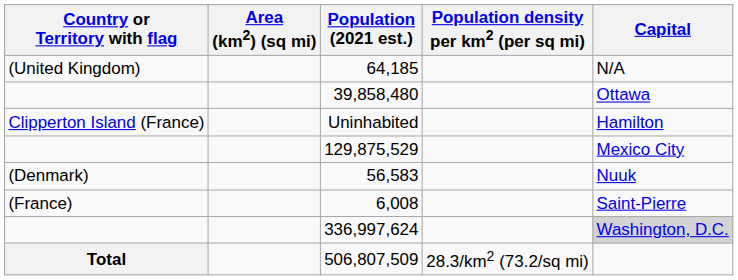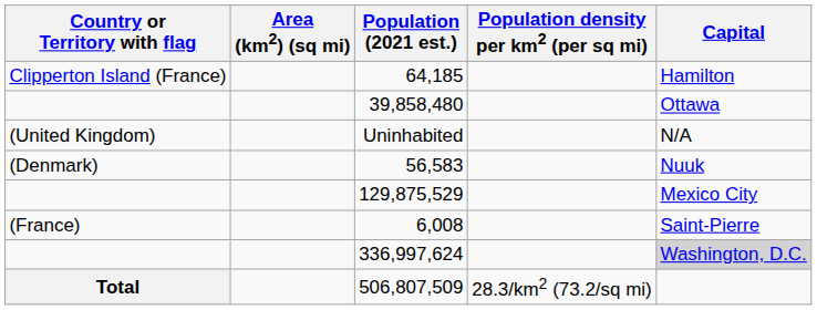64,185 | Country or Territory with flag: (United Kingdom) -> Clipperton Island (France)
64,185 | Capital: N/A -> Hamilton
Uninhabited | Country or Territory with flag: Clipperton Island (France) -> (United Kingdom)
Uninhabited | Capital: Hamilton -> N/A
rows swapped: 56,583 <-> 129,875,529
